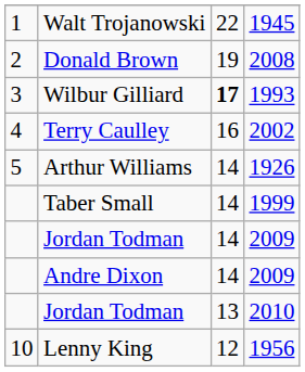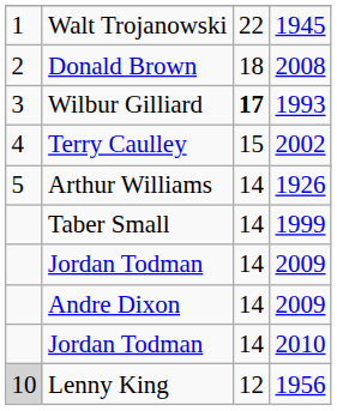Donald Brown | column 3: 19 -> 18
Terry Caulley | column 3: 16 -> 15
Jordan Todman / 2010 | column 3: 13 -> 14
Lenny King | column 1: no background -> lightgrey background
